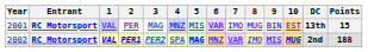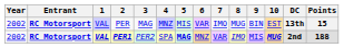PER | Year: 2001 -> 2002
